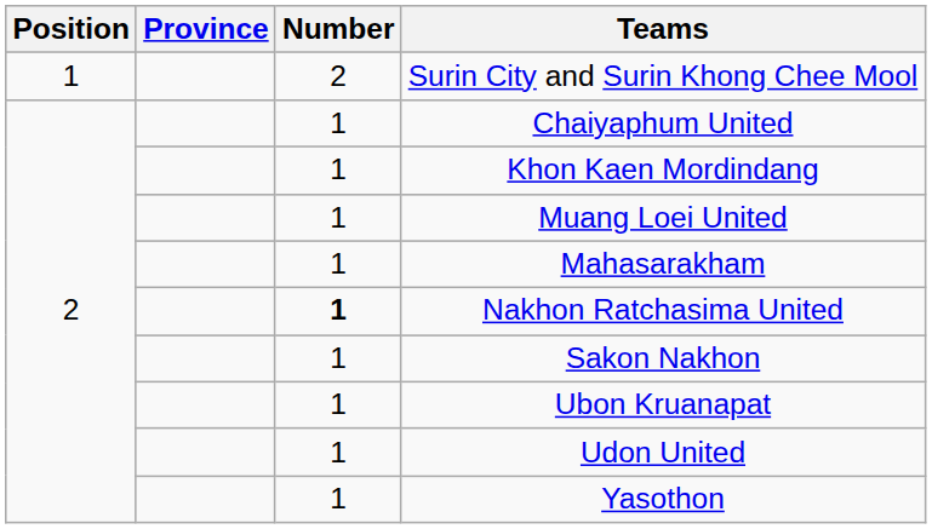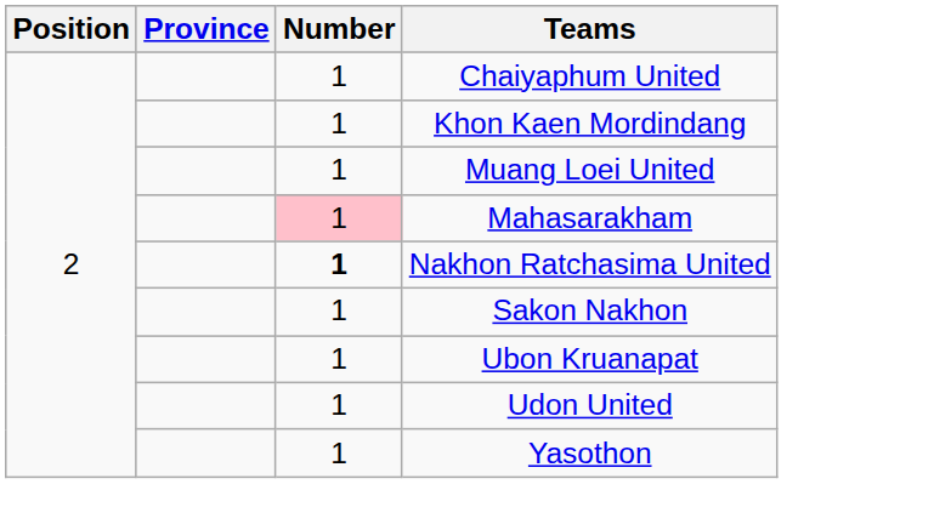- row: 1 | 2 | Surin City and Surin Khong Chee Mool
Mahasarakham | Number: no background -> pink background
